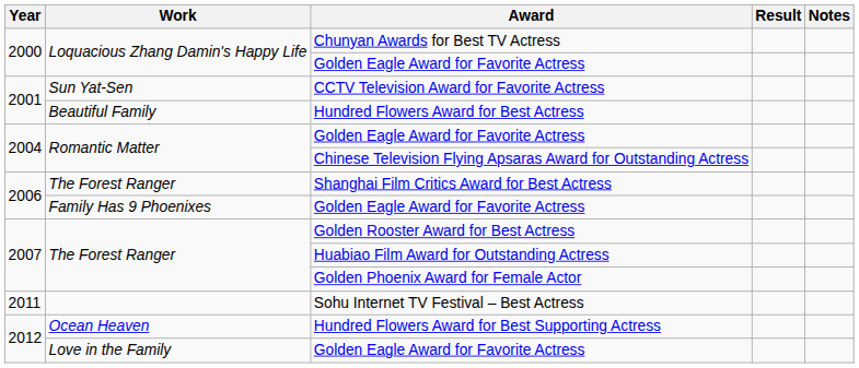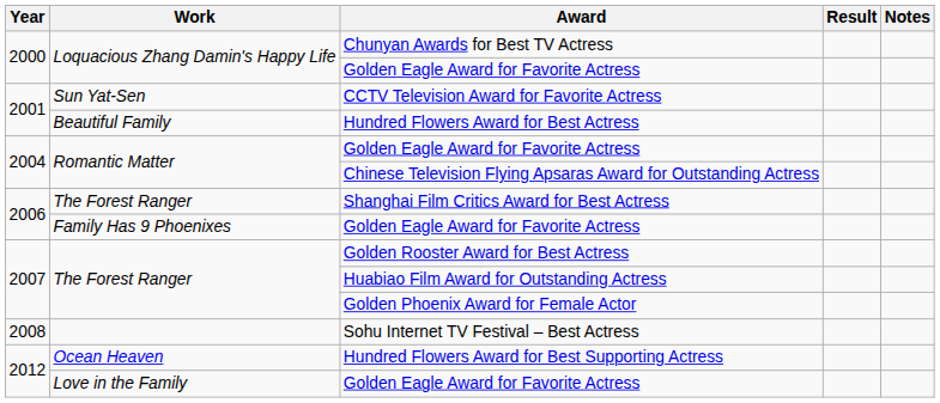Sohu Internet TV Festival – Best Actress | Year: 2011 -> 2008
